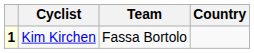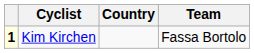columns swapped: Team <-> Country
